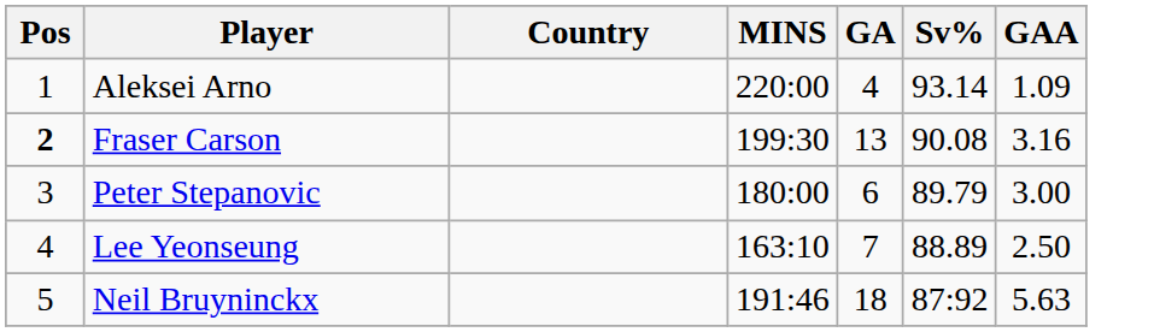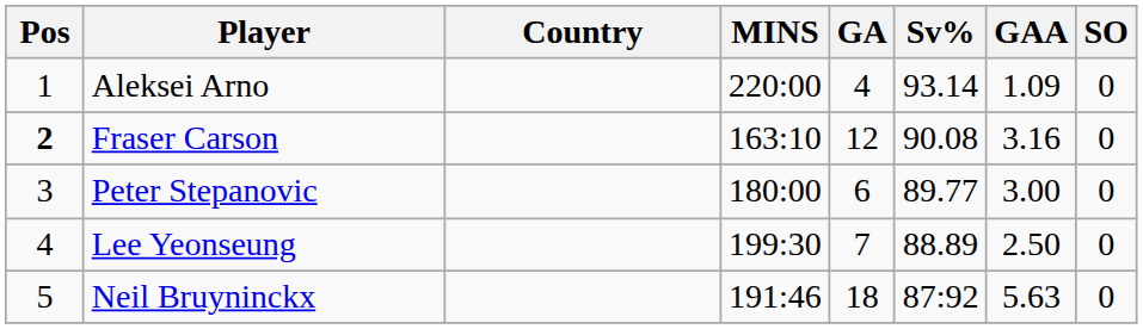+ column: SO | 0 | 0 | 0 | 0 | 0
Fraser Carson | MINS: 199:30 -> 163:10
Fraser Carson | GA: 13 -> 12
Peter Stepanovic | Sv%: 89.79 -> 89.77
Lee Yeonseung | MINS: 163:10 -> 199:30
